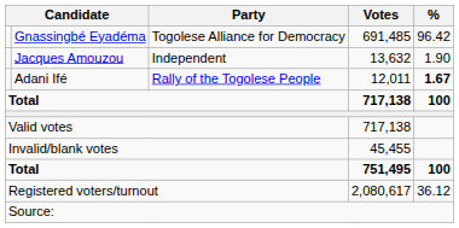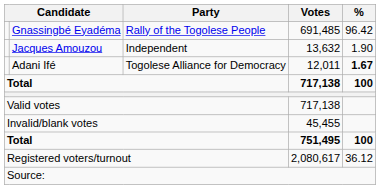Gnassingbé Eyadéma | Party: Togolese Alliance for Democracy -> Rally of the Togolese People
Adani Ifé | Party: Rally of the Togolese People -> Togolese Alliance for Democracy
